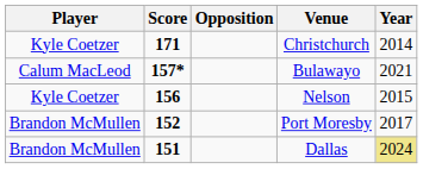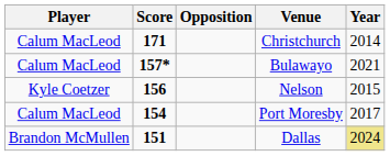Christchurch | Player: Kyle Coetzer -> Calum MacLeod
Port Moresby | Player: Brandon McMullen -> Calum MacLeod
Port Moresby | Score: 152 -> 154
